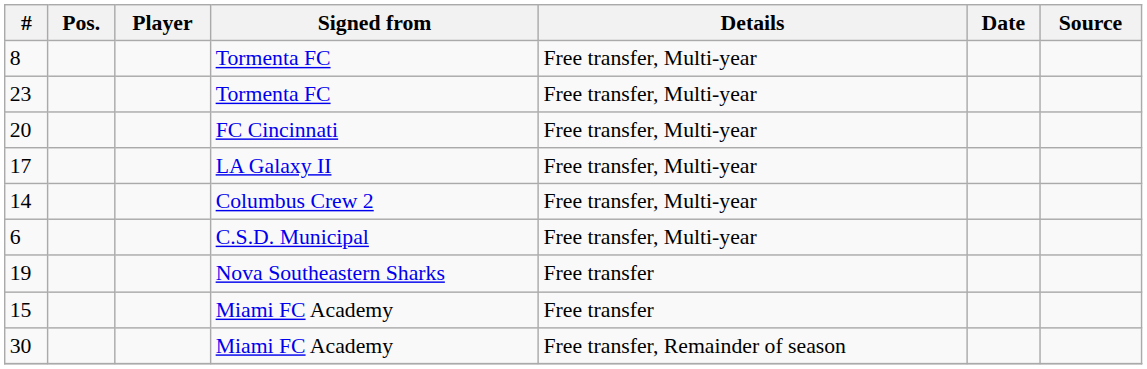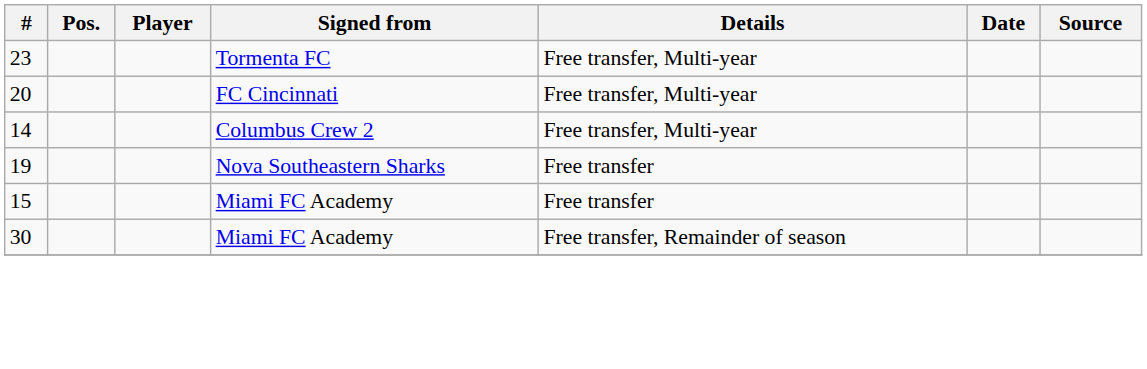- row: 8 | Tormenta FC | Free transfer, Multi-year
- row: 17 | LA Galaxy II | Free transfer, Multi-year
- row: 6 | C.S.D. Municipal | Free transfer, Multi-year
